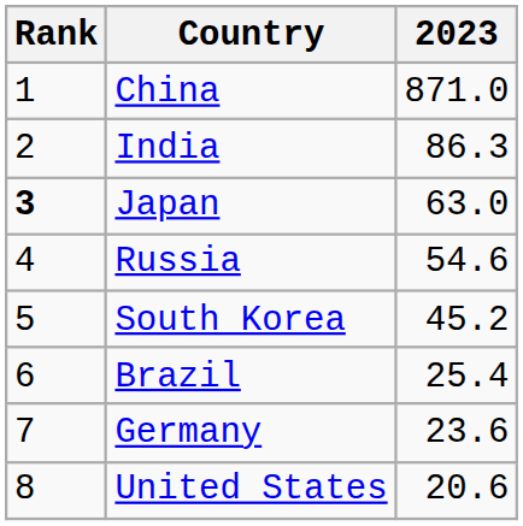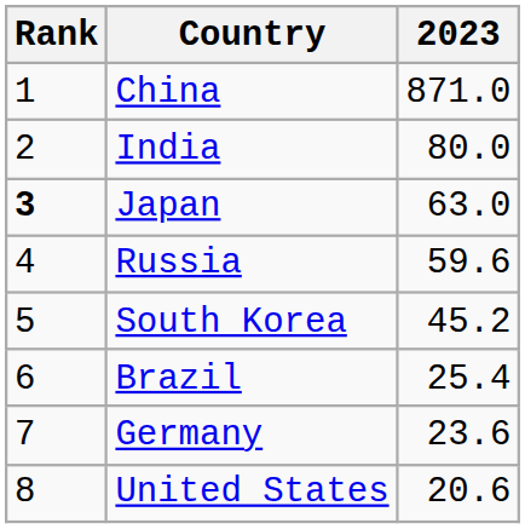India | 2023: 86.3 -> 80.0
Russia | 2023: 54.6 -> 59.6
